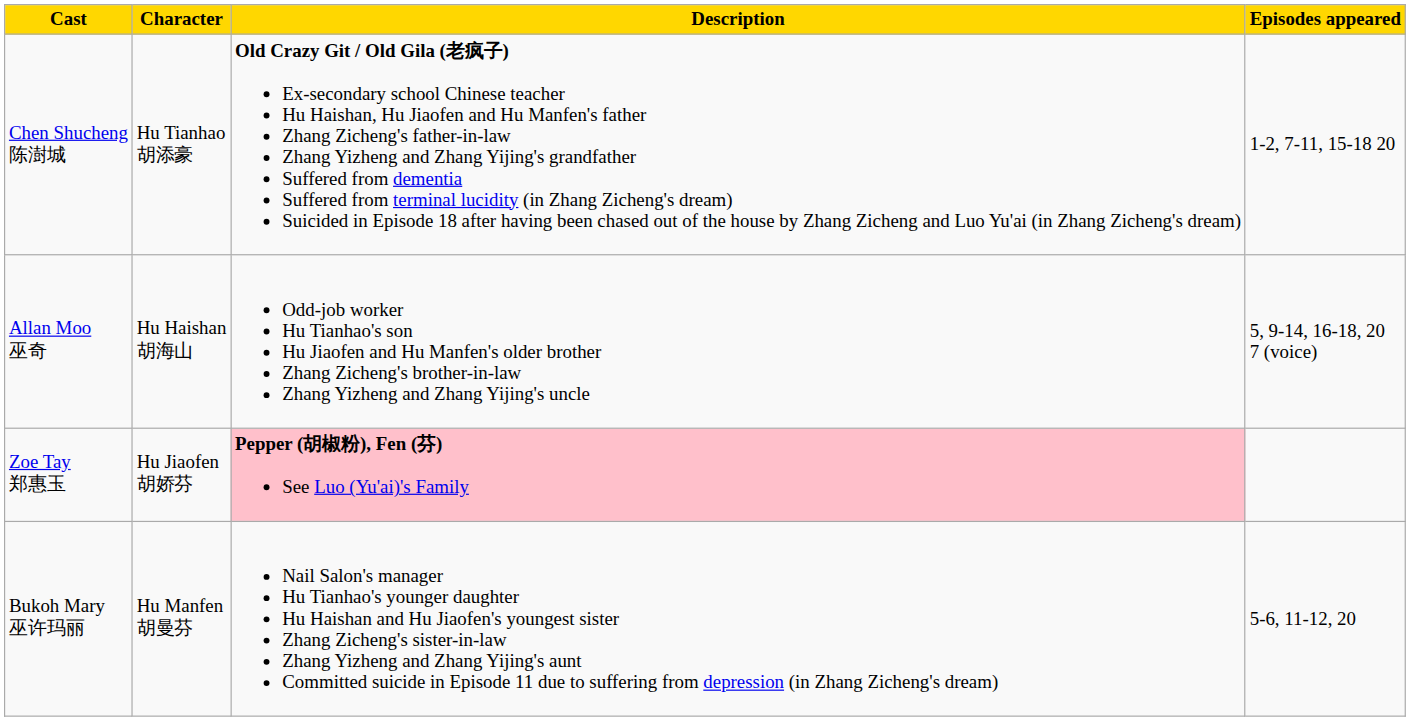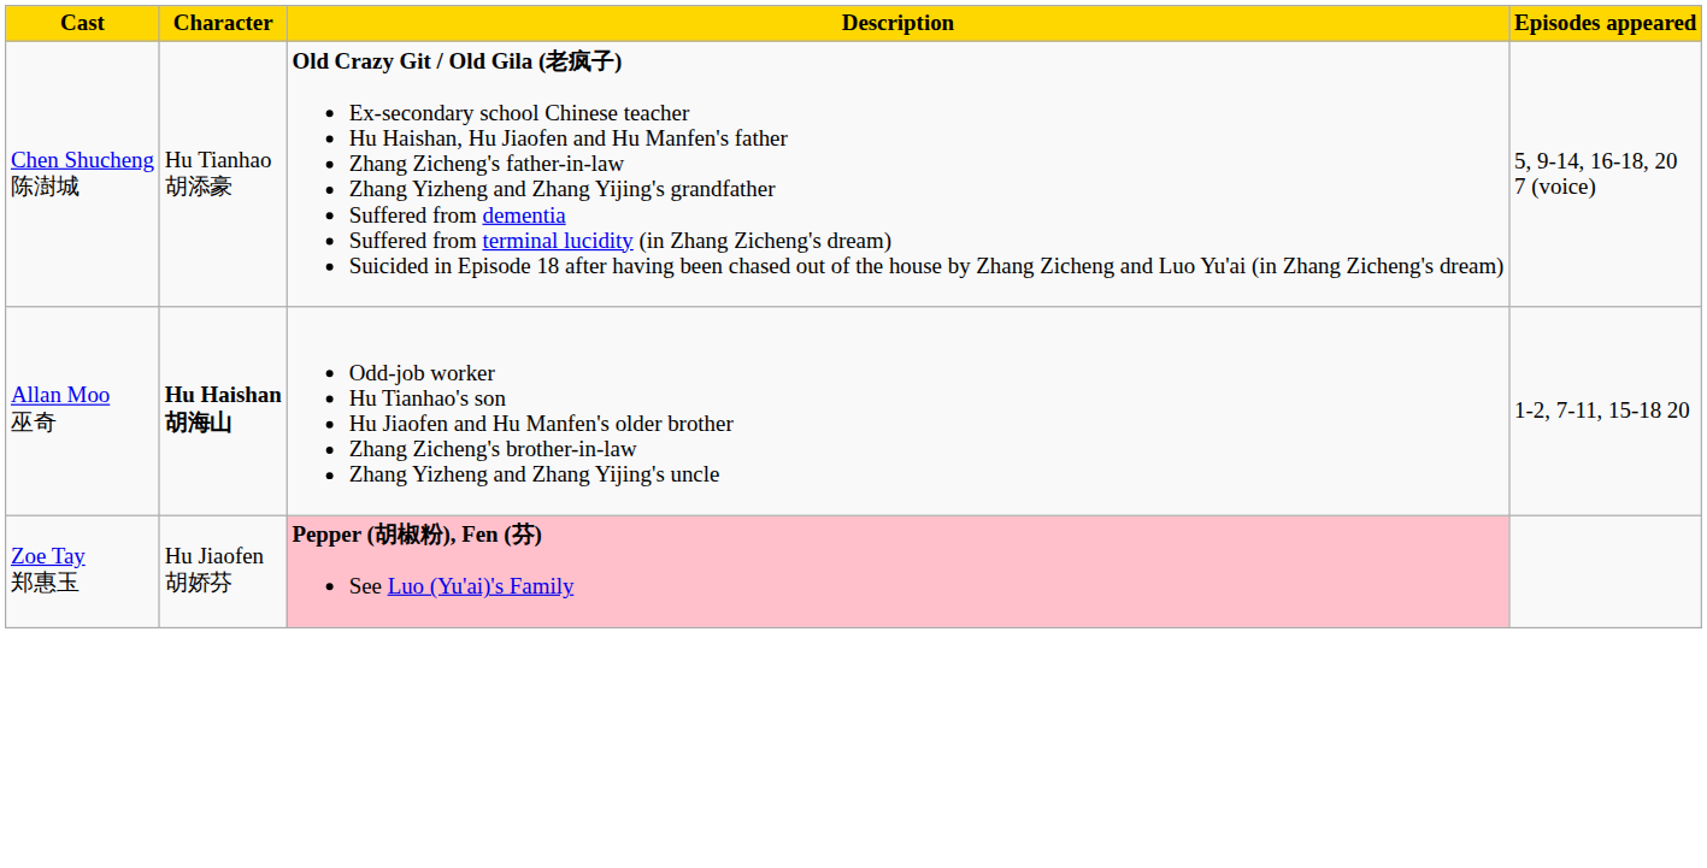Chen Shucheng 陈澍城 | Episodes appeared: 1-2, 7-11, 15-18 20 -> 5, 9-14, 16-18, 20 7 (voice)
Allan Moo 巫奇 | Character: normal -> bold
Allan Moo 巫奇 | Episodes appeared: 5, 9-14, 16-18, 20 7 (voice) -> 1-2, 7-11, 15-18 20
- row: Bukoh Mary 巫许玛丽 | Hu Manfen 胡曼芬 | Nail Salon's manager Hu Tianhao's younger daughter Hu Haishan and Hu Jiaofen's youngest sister Zhang Zicheng's sister-in-law Zhang Yizheng and Zhang Yijing's aunt Committed suicide in Episode 11 due to suffering from depression (in Zhang Zicheng's dream) | 5-6, 11-12, 20
